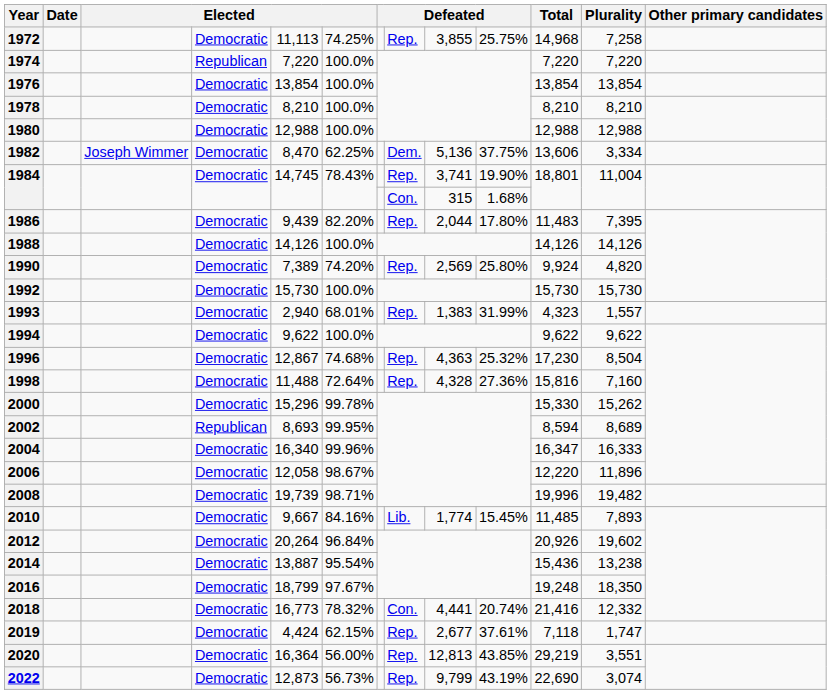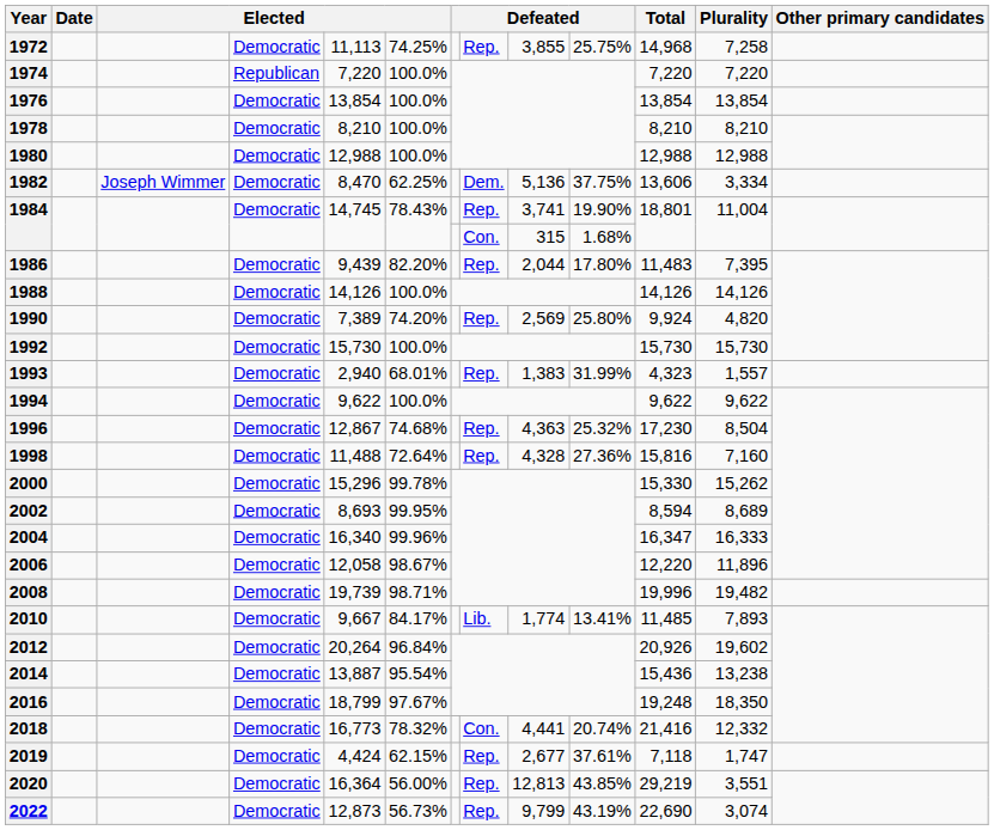2002 | column 4: Republican -> Democratic
2010 | column 6: 84.16% -> 84.17%
2010 | column 10: 15.45% -> 13.41%
